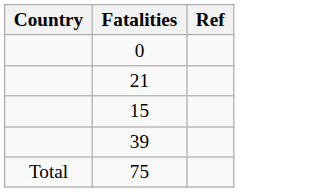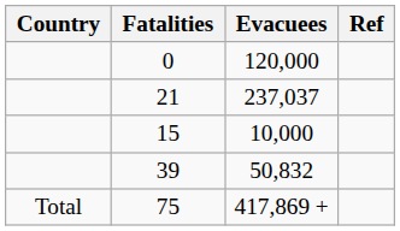+ column: Evacuees | 120,000 | 237,037 | 10,000 | 50,832 | 417,869 +
